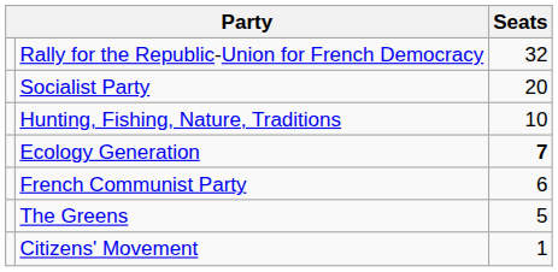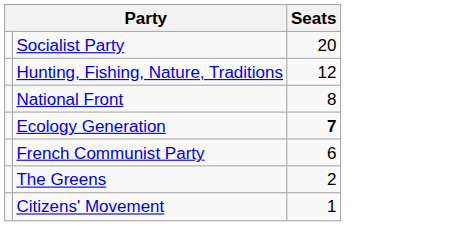- row: Rally for the Republic-Union for French Democracy | 32
Hunting, Fishing, Nature, Traditions | Seats: 10 -> 12
+ row: National Front | 8
The Greens | Seats: 5 -> 2
